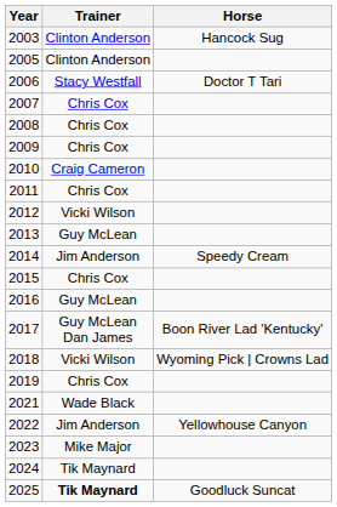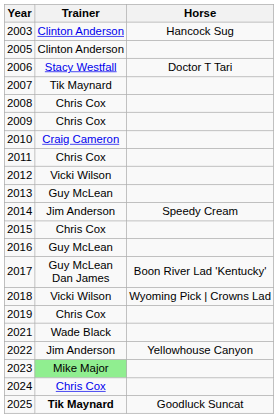2007 | Trainer: Chris Cox -> Tik Maynard
2023 | Trainer: no background -> lightgreen background
2024 | Trainer: Tik Maynard -> Chris Cox
